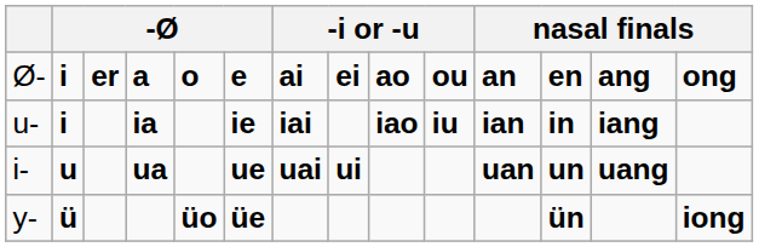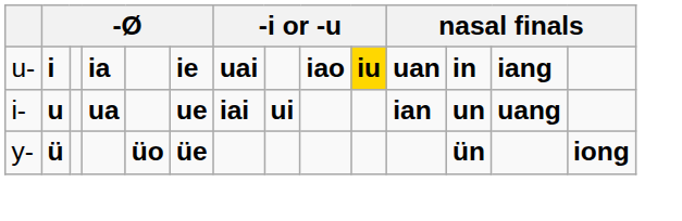- row: Ø- | i | er | a | o | e | ai | ei | ao | ou | an | en | ang | ong
ia | column 7: iai -> uai
ia | column 10: no background -> gold background
ia | column 11: ian -> uan
ua | column 7: uai -> iai
ua | column 11: uan -> ian
